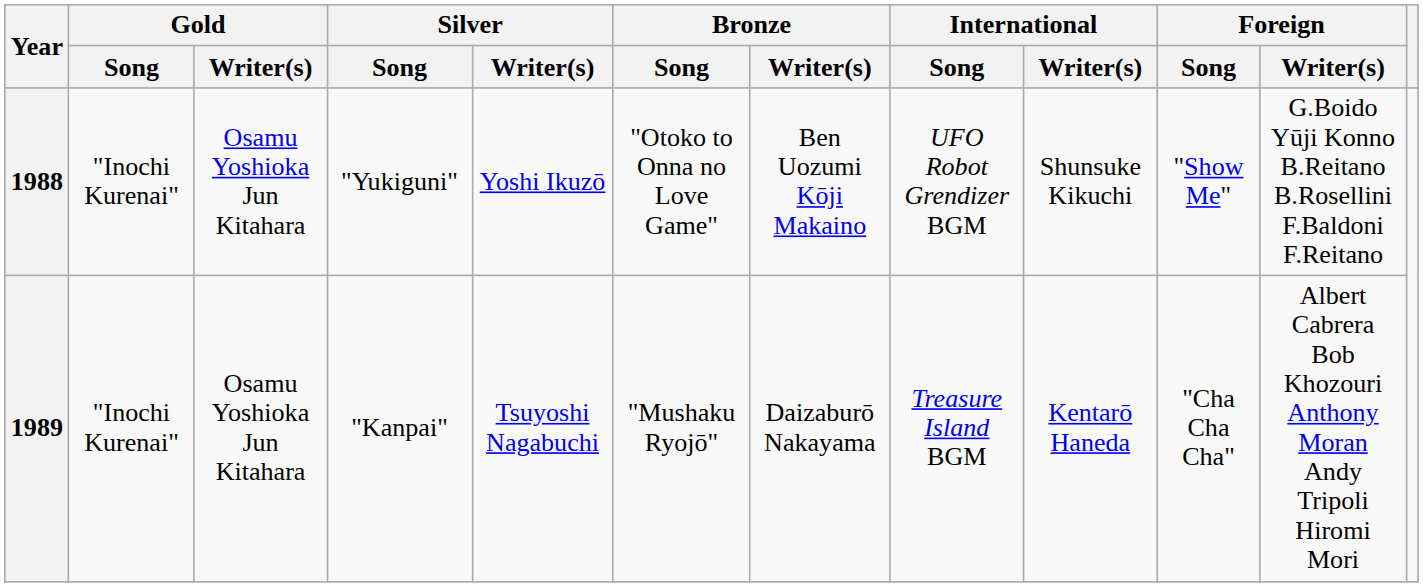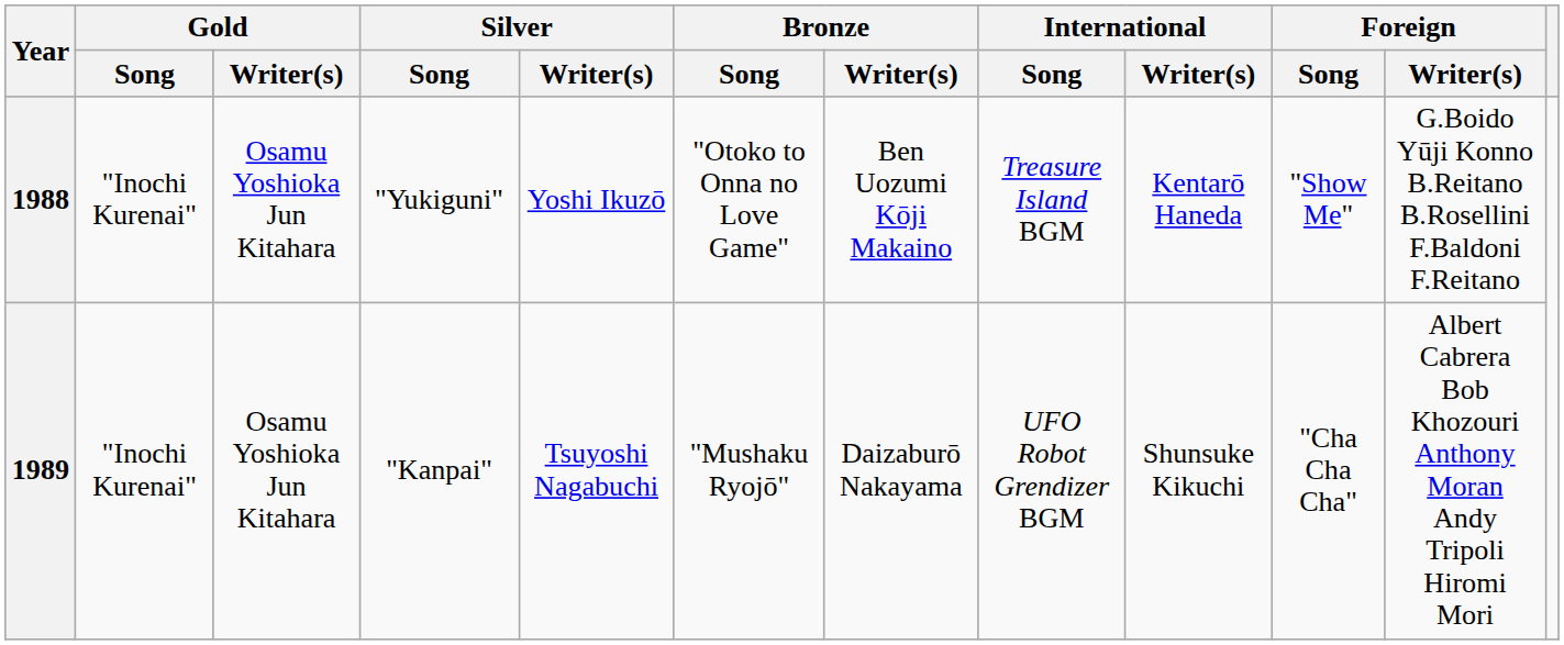1988 | International / Song: UFO Robot Grendizer BGM -> Treasure Island BGM
1988 | International / Writer(s): Shunsuke Kikuchi -> Kentarō Haneda
1989 | International / Song: Treasure Island BGM -> UFO Robot Grendizer BGM
1989 | International / Writer(s): Kentarō Haneda -> Shunsuke Kikuchi
